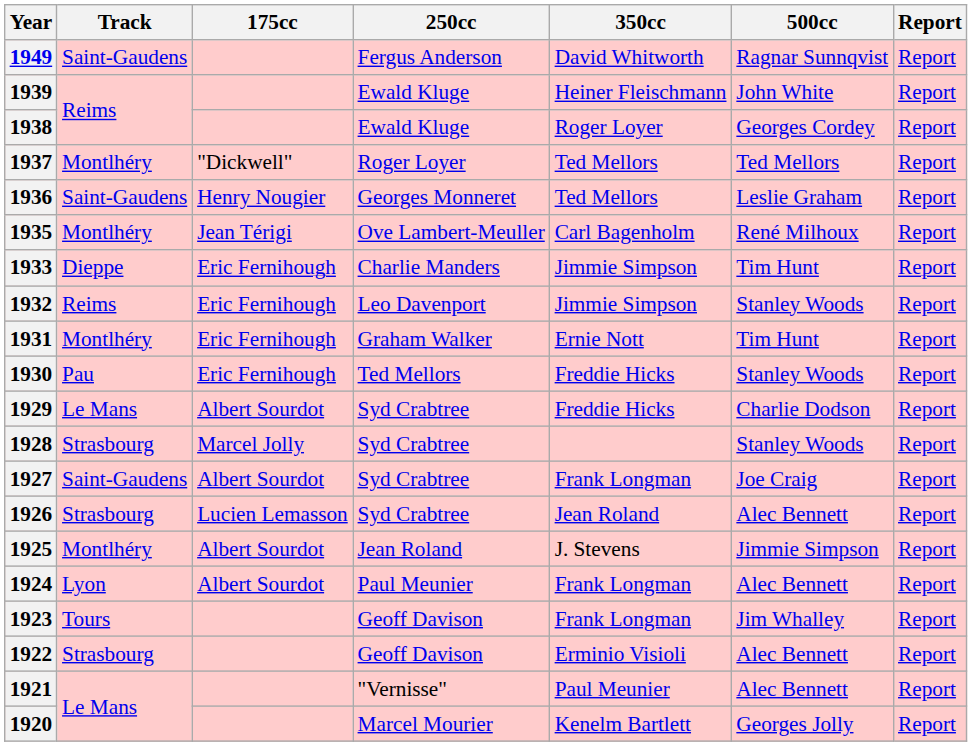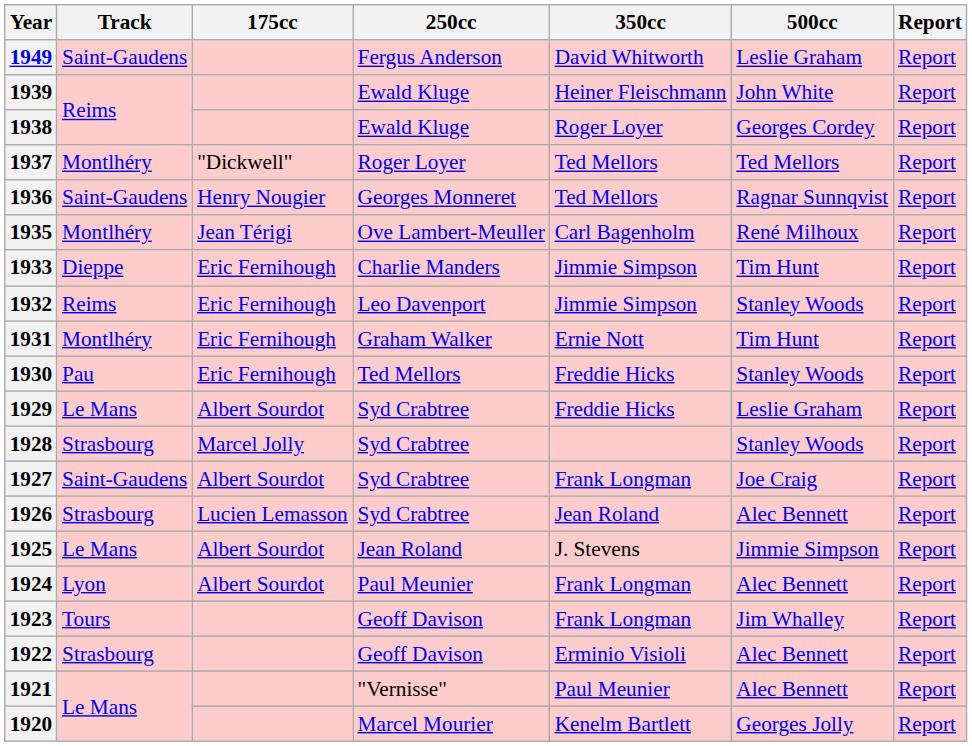1949 | 500cc: Ragnar Sunnqvist -> Leslie Graham
1936 | 500cc: Leslie Graham -> Ragnar Sunnqvist
1929 | 500cc: Charlie Dodson -> Leslie Graham
1925 | Track: Montlhéry -> Le Mans
